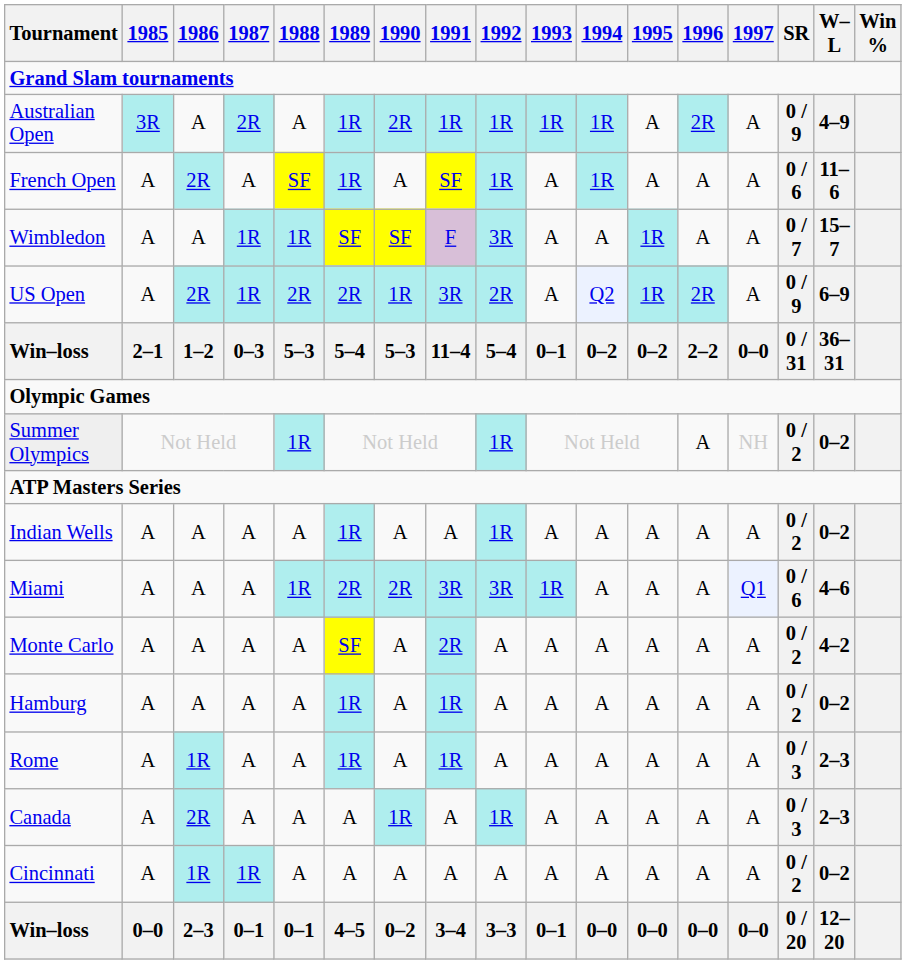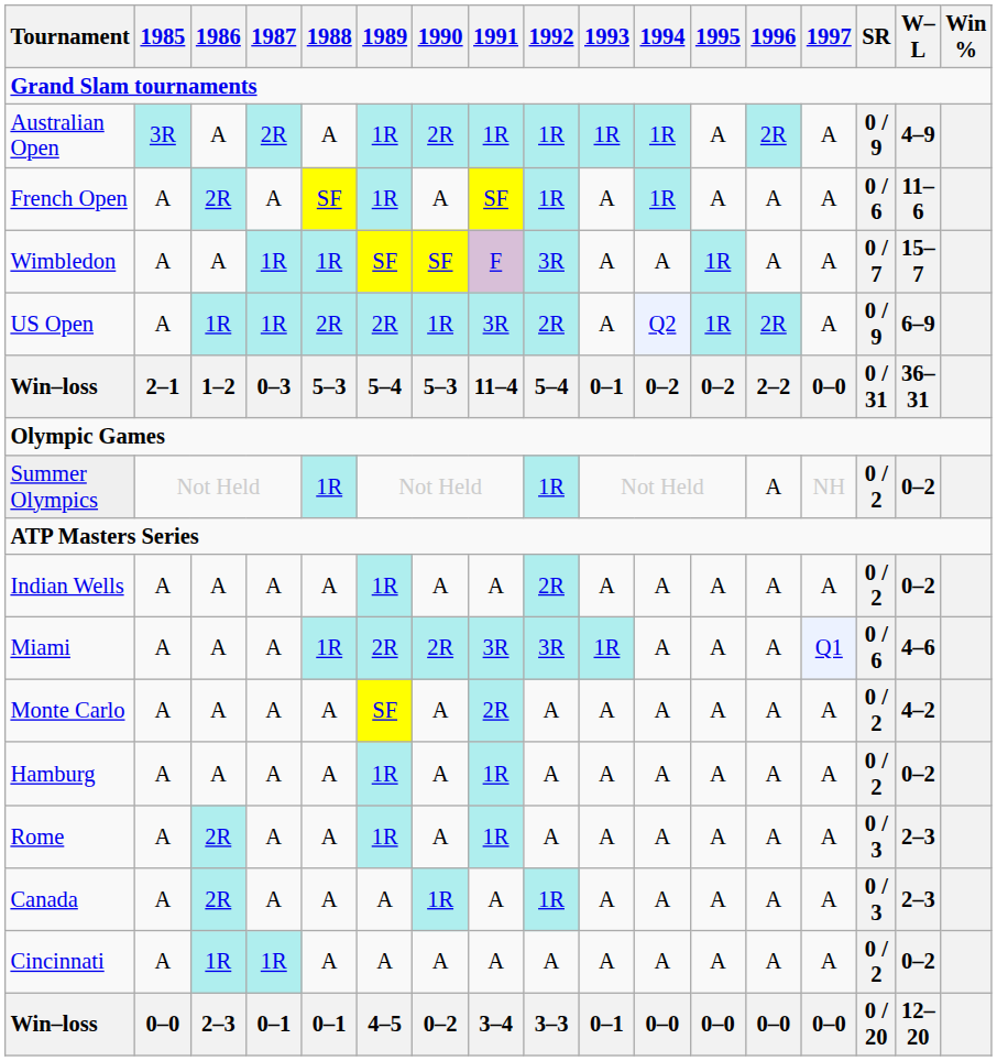US Open | 1986: 2R -> 1R
Indian Wells | 1992: 1R -> 2R
Rome | 1986: 1R -> 2R
